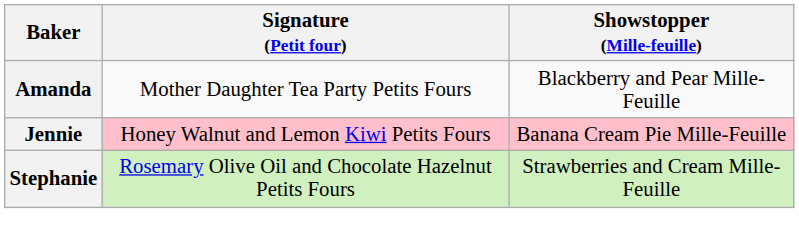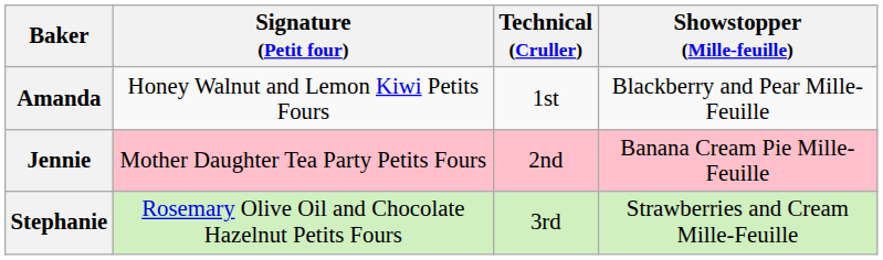+ column: Technical (Cruller) | 1st | 2nd | 3rd
Amanda | Signature (Petit four): Mother Daughter Tea Party Petits Fours -> Honey Walnut and Lemon Kiwi Petits Fours
Jennie | Signature (Petit four): Honey Walnut and Lemon Kiwi Petits Fours -> Mother Daughter Tea Party Petits Fours
